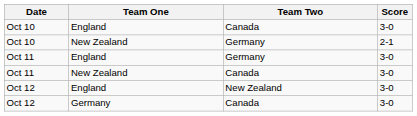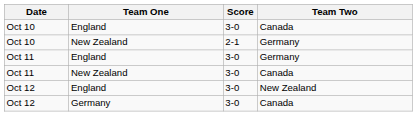columns swapped: Team Two <-> Score
